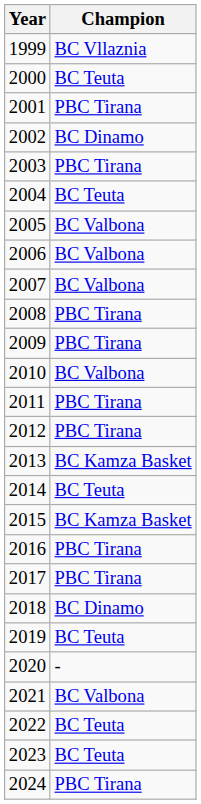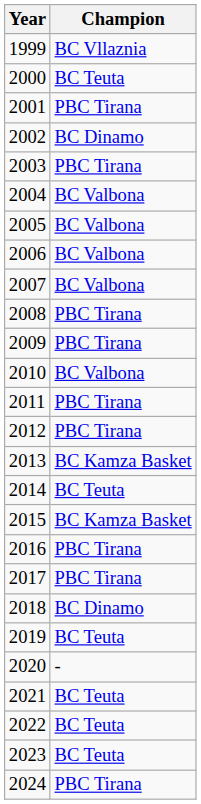2004 | Champion: BC Teuta -> BC Valbona
2021 | Champion: BC Valbona -> BC Teuta
